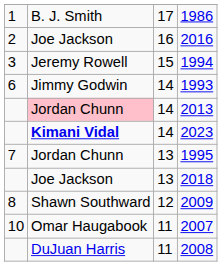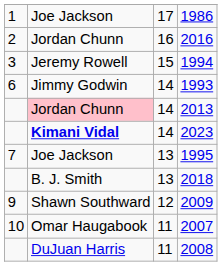1986 | column 2: B. J. Smith -> Joe Jackson
2016 | column 2: Joe Jackson -> Jordan Chunn
1995 | column 2: Jordan Chunn -> Joe Jackson
2018 | column 2: Joe Jackson -> B. J. Smith
2009 | column 1: 8 -> 9
